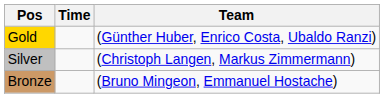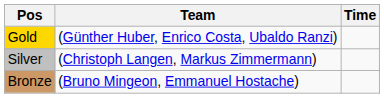columns swapped: Team <-> Time
